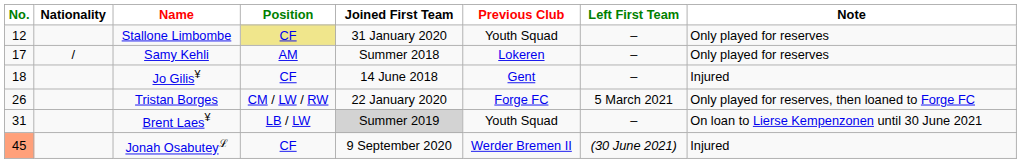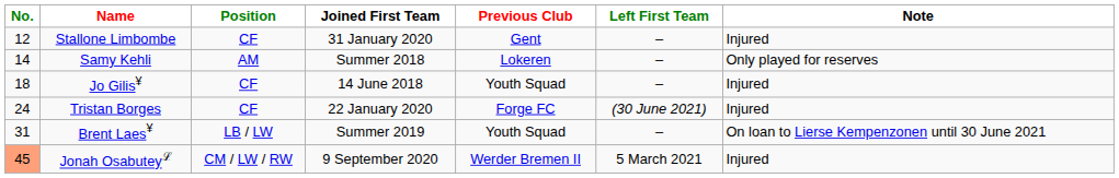- column: Nationality | /
Stallone Limbombe | Position: khaki background -> no background
Stallone Limbombe | Previous Club: Youth Squad -> Gent
Stallone Limbombe | Note: Only played for reserves -> Injured
Samy Kehli | No.: 17 -> 14
Jo Gilis¥ | Previous Club: Gent -> Youth Squad
Tristan Borges | No.: 26 -> 24
Tristan Borges | Position: CM / LW / RW -> CF
Tristan Borges | Left First Team: 5 March 2021 -> (30 June 2021)
Tristan Borges | Note: Only played for reserves, then loaned to Forge FC -> Injured
Brent Laes¥ | Joined First Team: lightgrey background -> no background
Jonah Osabuteyℒ | Position: CF -> CM / LW / RW
Jonah Osabuteyℒ | Left First Team: (30 June 2021) -> 5 March 2021
